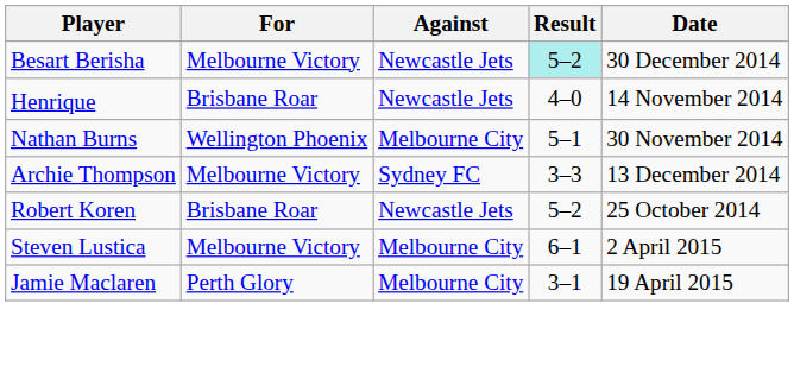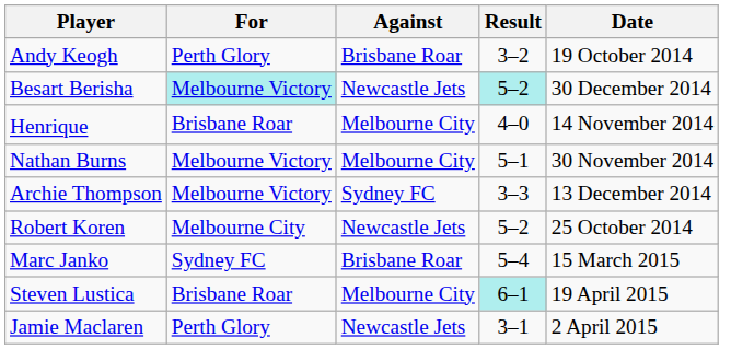+ row: Andy Keogh | Perth Glory | Brisbane Roar | 3–2 | 19 October 2014
Besart Berisha | For: no background -> paleturquoise background
Henrique | Against: Newcastle Jets -> Melbourne City
Nathan Burns | For: Wellington Phoenix -> Melbourne Victory
Robert Koren | For: Brisbane Roar -> Melbourne City
+ row: Marc Janko | Sydney FC | Brisbane Roar | 5–4 | 15 March 2015
Steven Lustica | For: Melbourne Victory -> Brisbane Roar
Steven Lustica | Result: no background -> paleturquoise background
Steven Lustica | Date: 2 April 2015 -> 19 April 2015
Jamie Maclaren | Against: Melbourne City -> Newcastle Jets
Jamie Maclaren | Date: 19 April 2015 -> 2 April 2015
